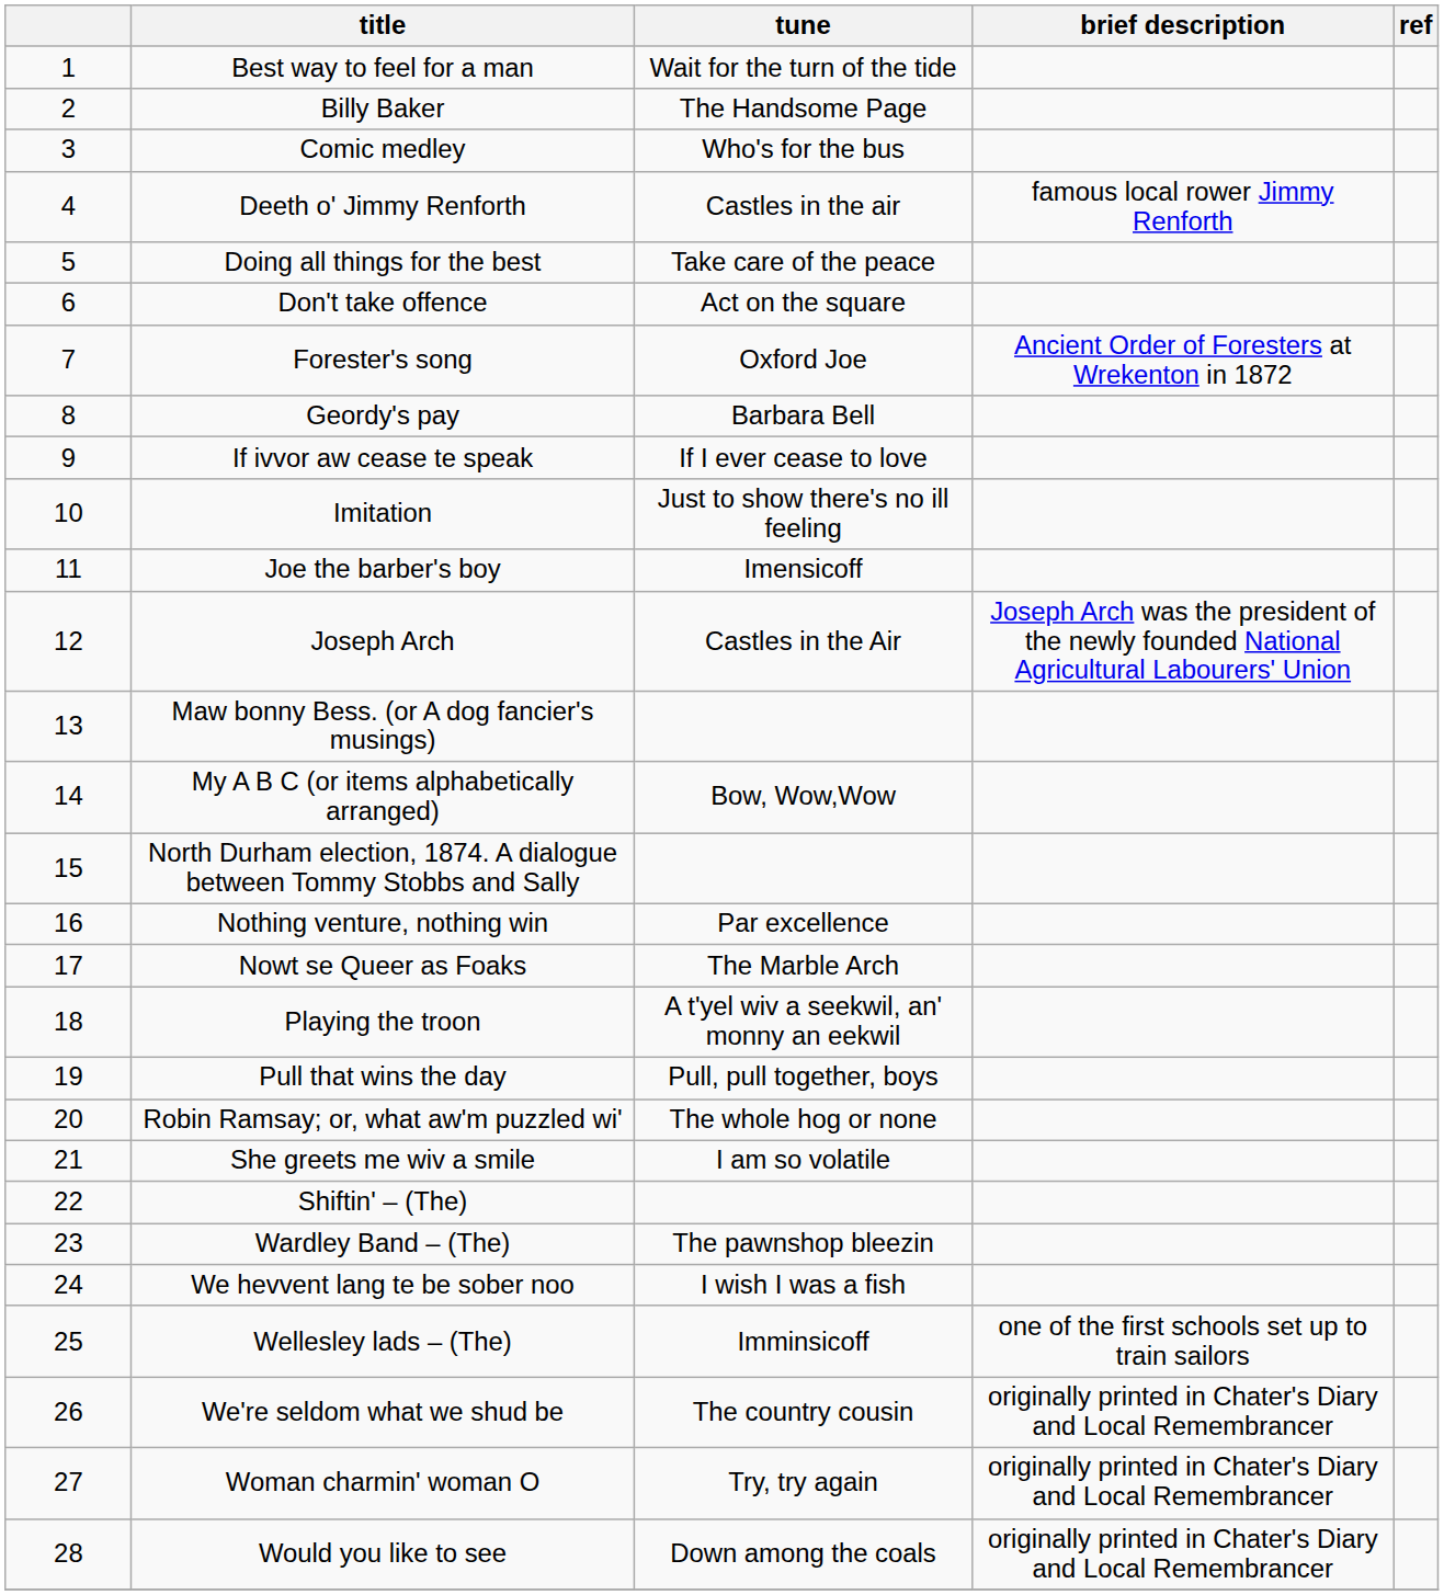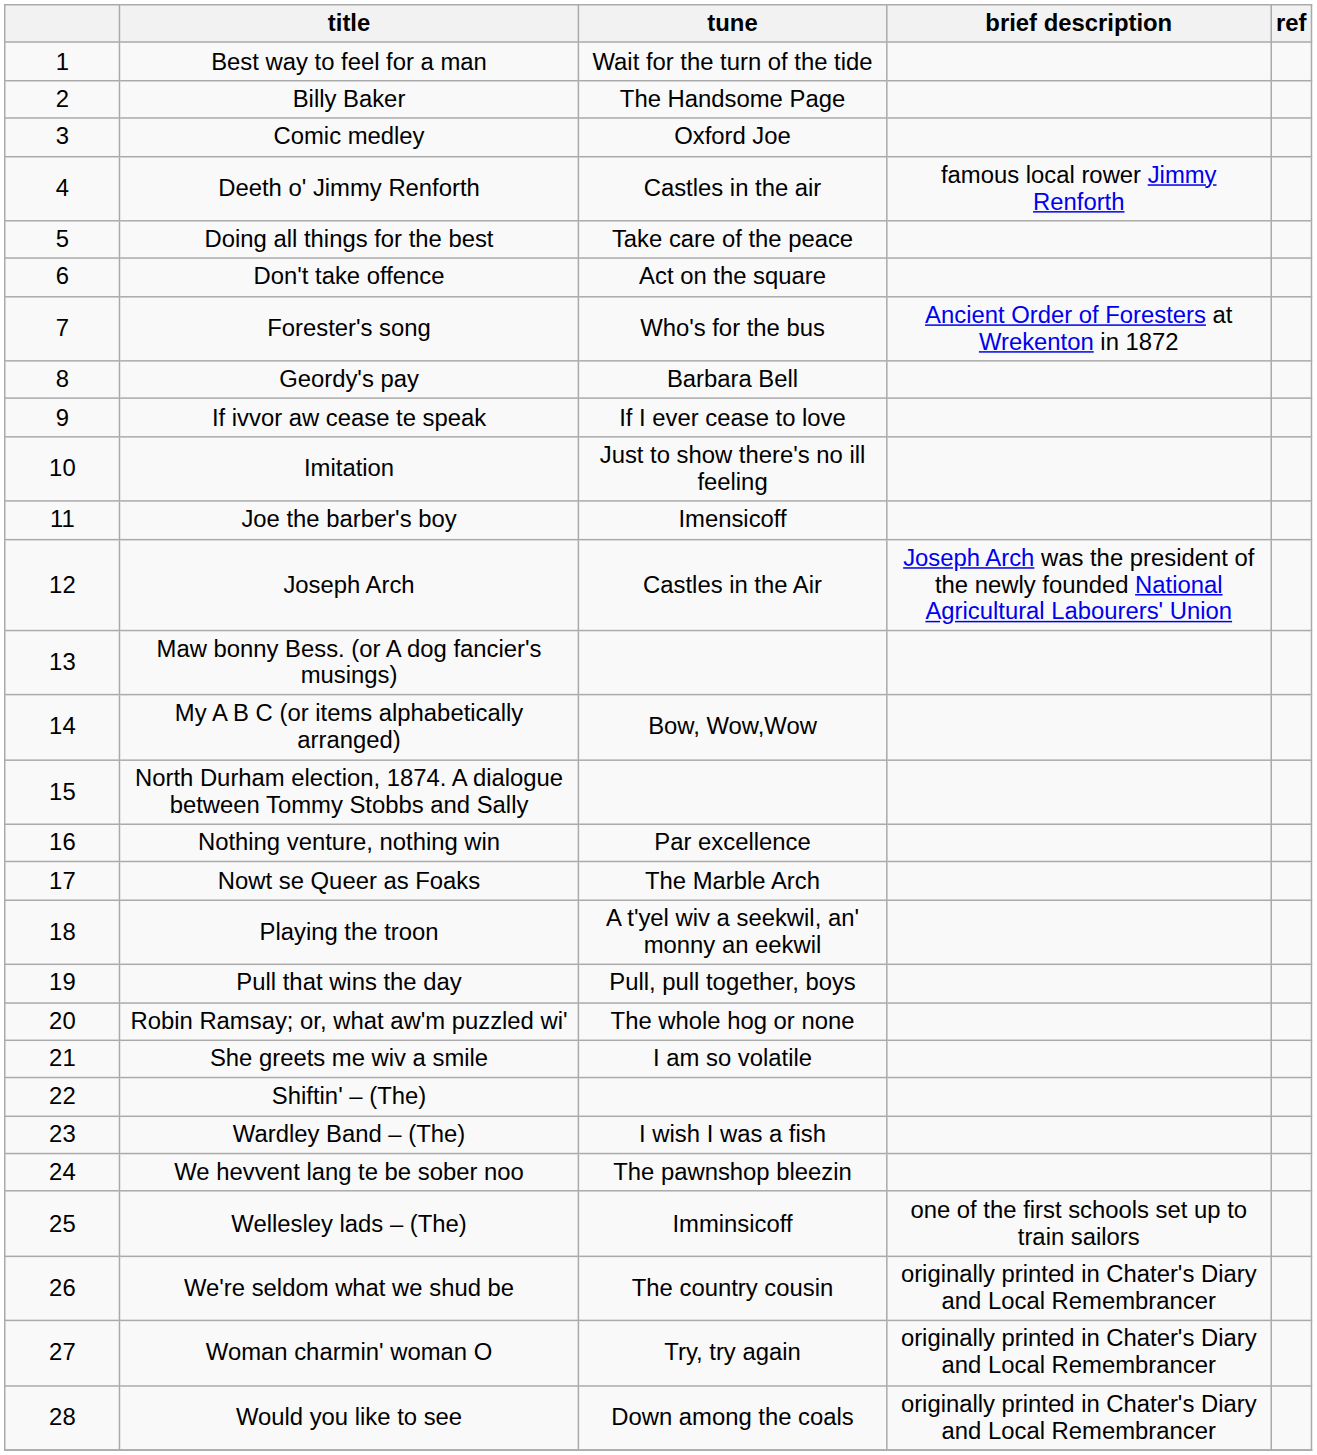Comic medley | tune: Who's for the bus -> Oxford Joe
Forester's song | tune: Oxford Joe -> Who's for the bus
Wardley Band – (The) | tune: The pawnshop bleezin -> I wish I was a fish
We hevvent lang te be sober noo | tune: I wish I was a fish -> The pawnshop bleezin
